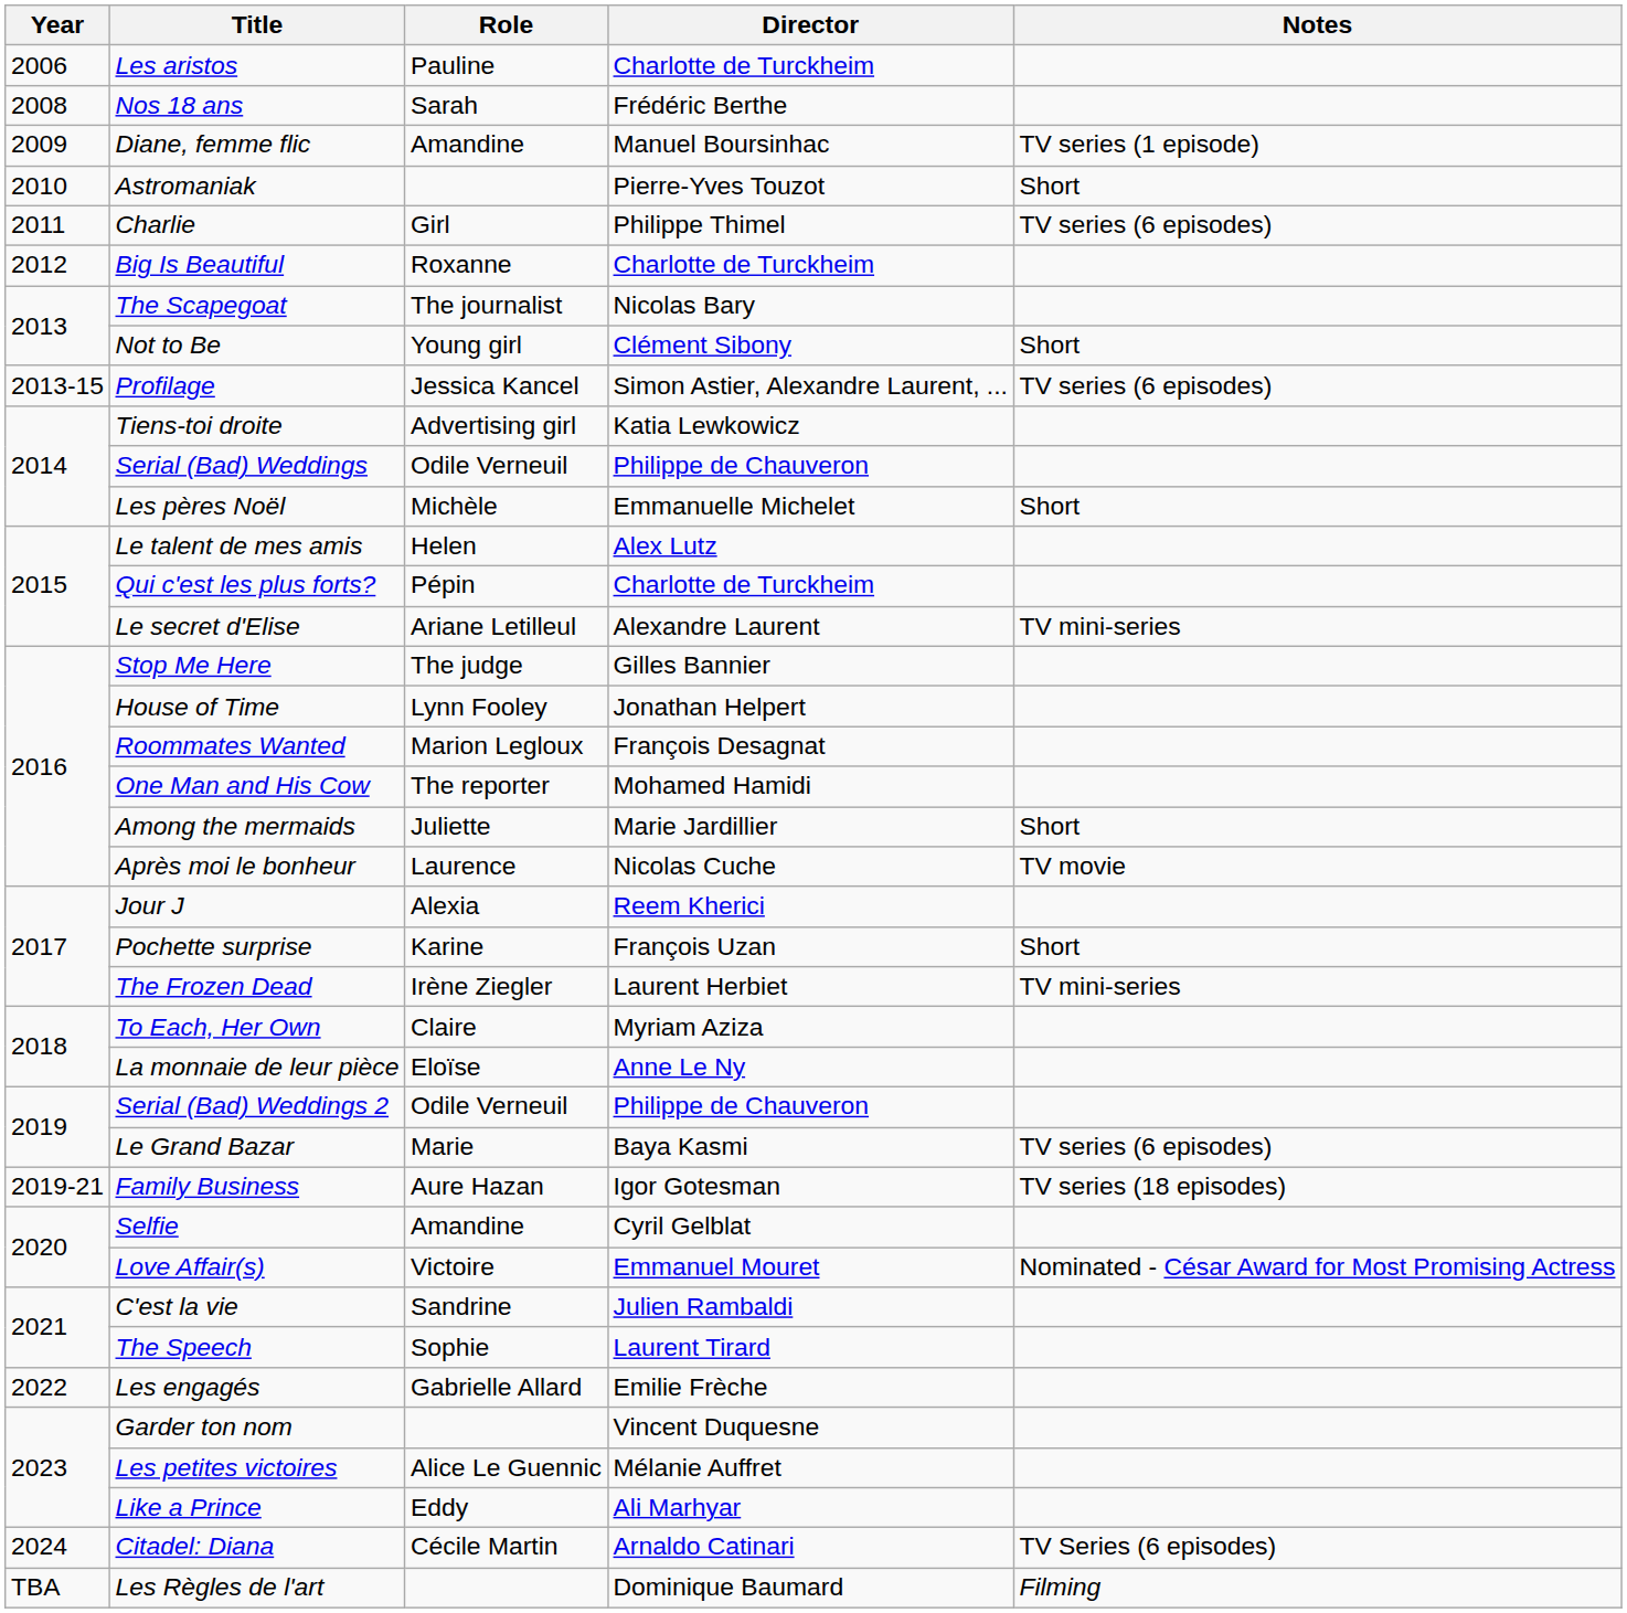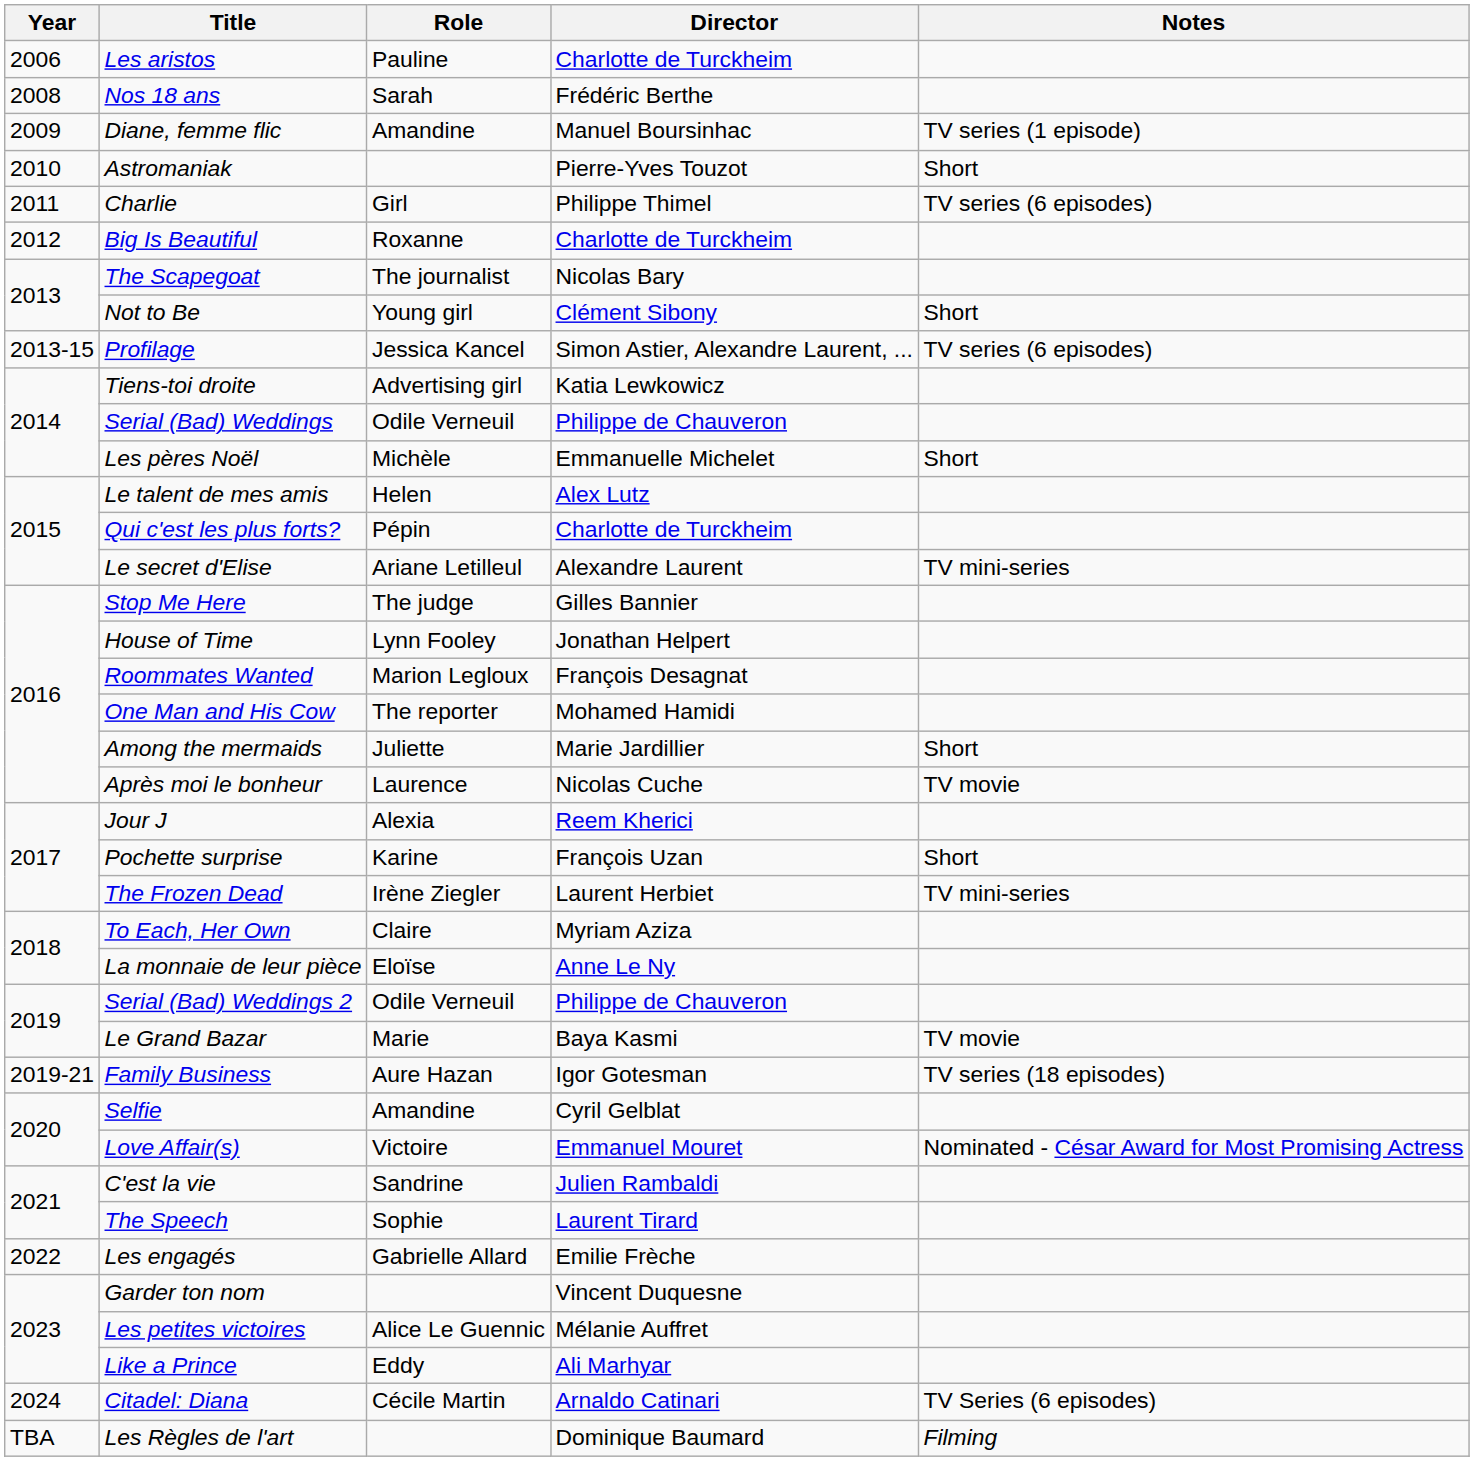Le Grand Bazar | Notes: TV series (6 episodes) -> TV movie
